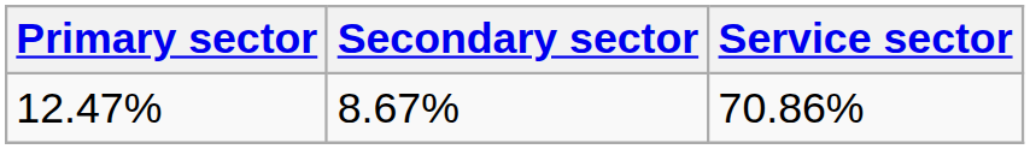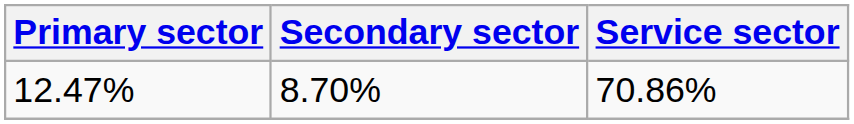12.47% | Secondary sector: 8.67% -> 8.70%
